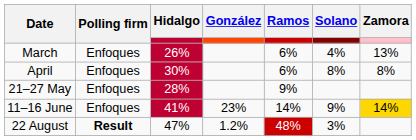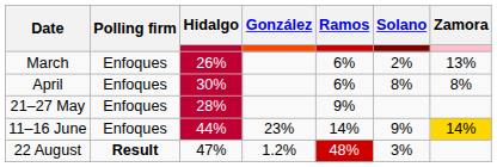March | Solano: 4% -> 2%
11–16 June | Hidalgo: 41% -> 44%
